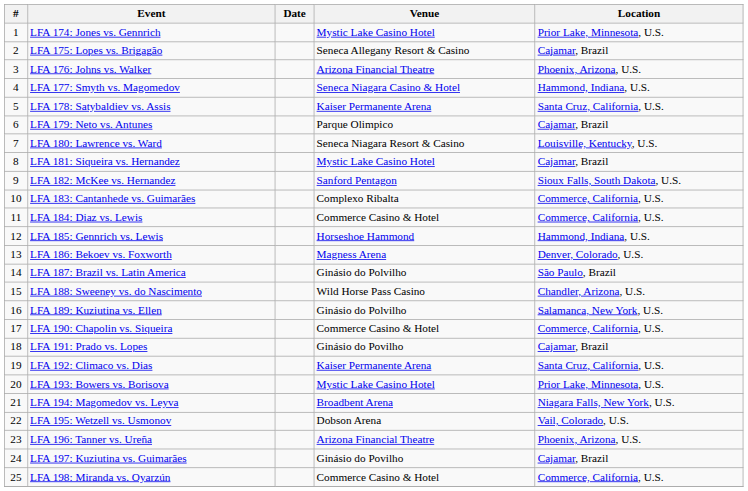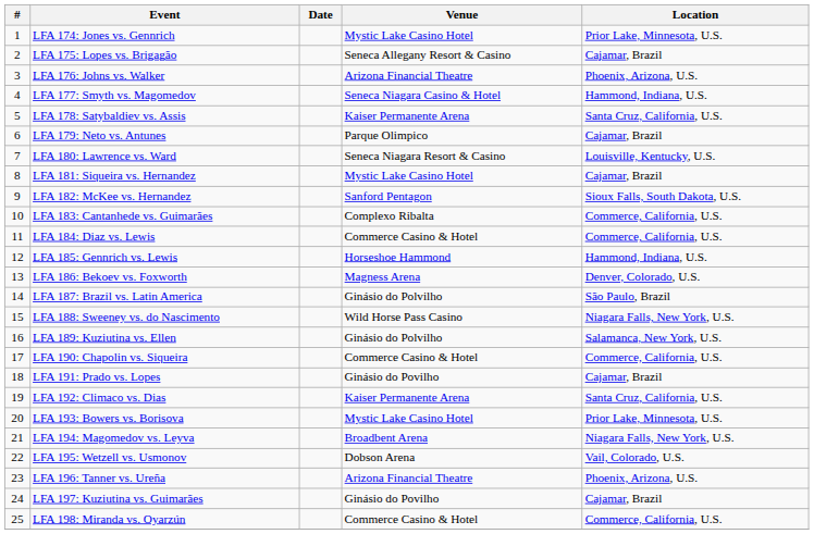LFA 188: Sweeney vs. do Nascimento | Location: Chandler, Arizona, U.S. -> Niagara Falls, New York, U.S.
